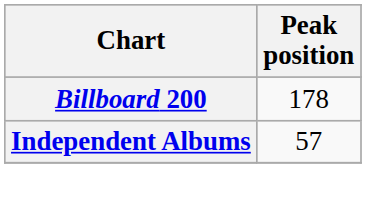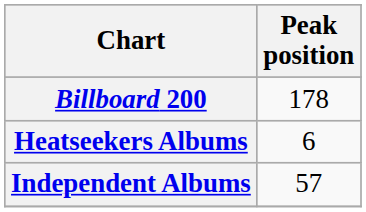+ row: Heatseekers Albums | 6
